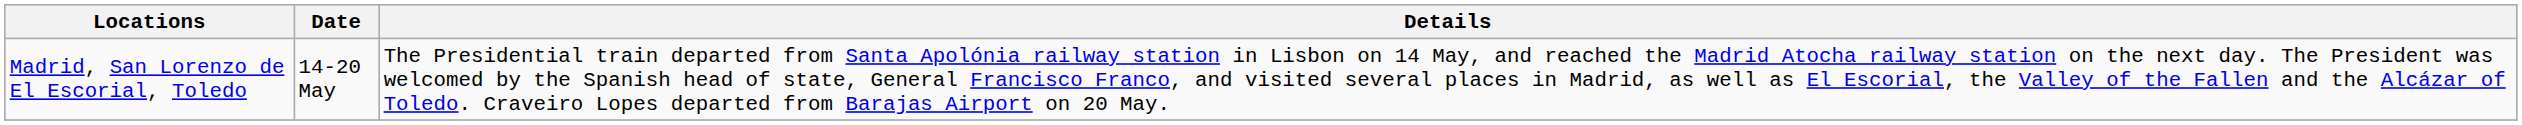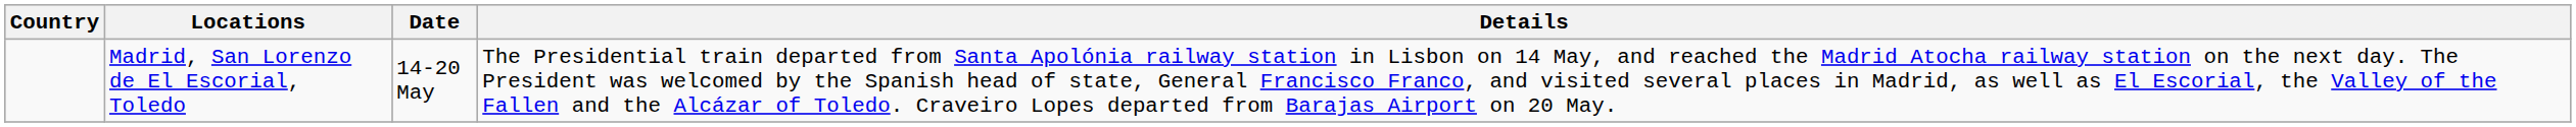+ column: Country
